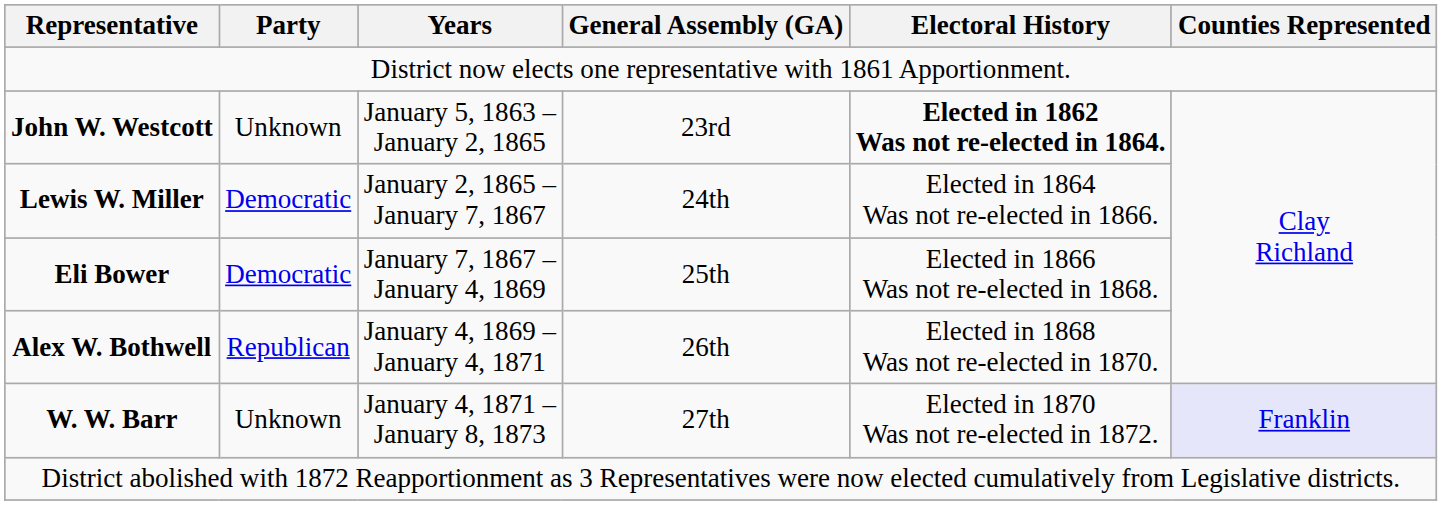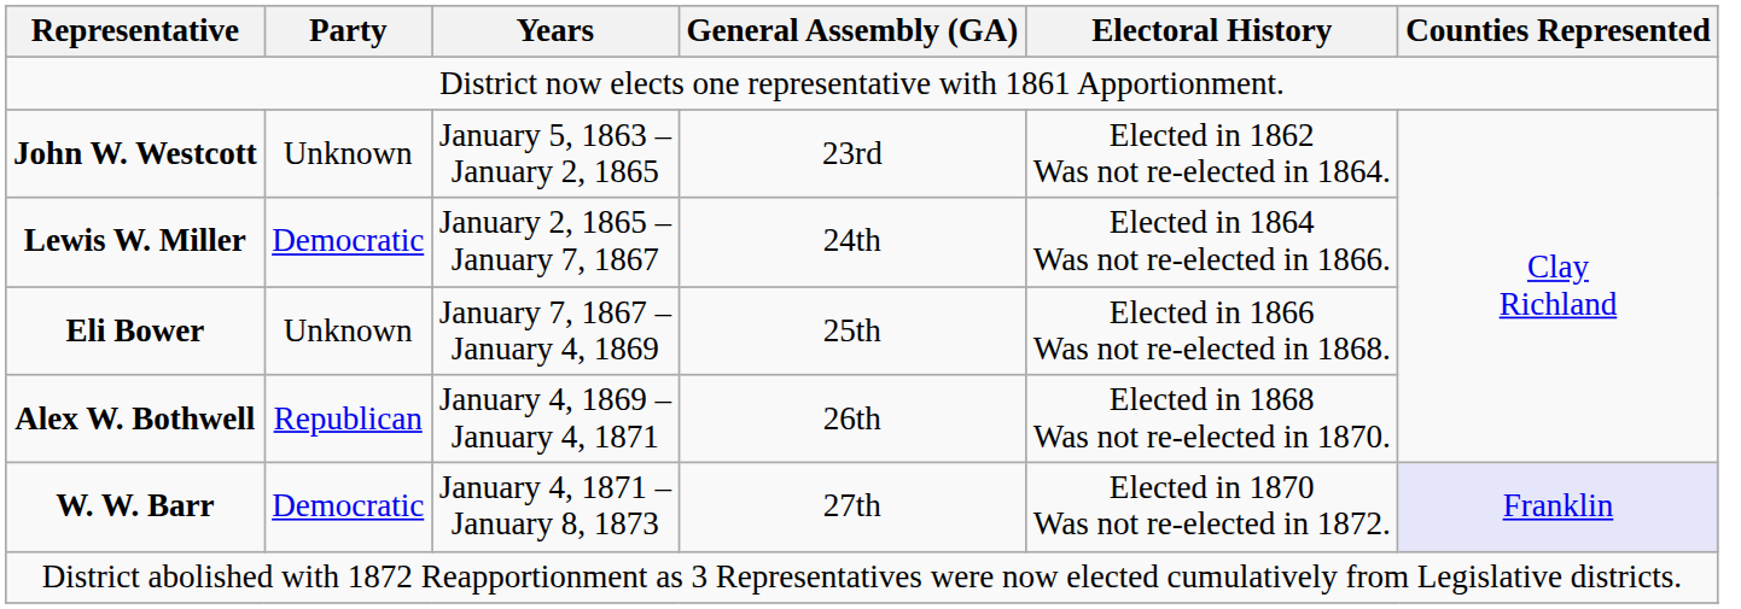John W. Westcott | Electoral History: bold -> normal
Eli Bower | Party: Democratic -> Unknown
W. W. Barr | Party: Unknown -> Democratic
